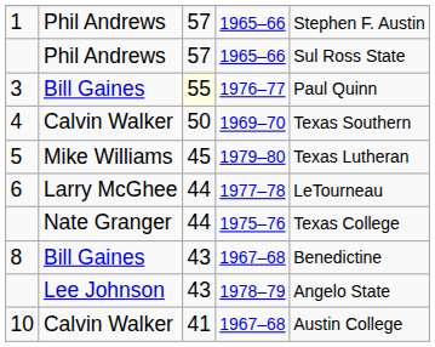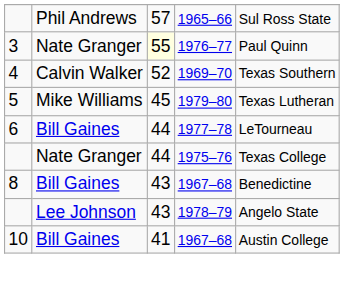- row: 1 | Phil Andrews | 57 | 1965–66 | Stephen F. Austin
3 | column 2: Bill Gaines -> Nate Granger
4 | column 3: 50 -> 52
6 | column 2: Larry McGhee -> Bill Gaines
10 | column 2: Calvin Walker -> Bill Gaines
